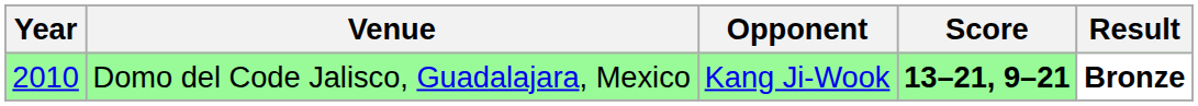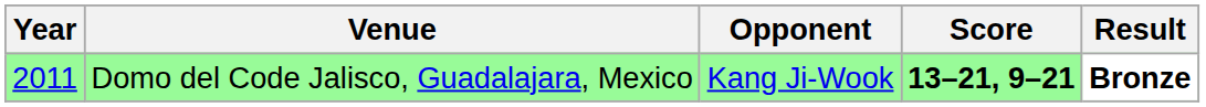Domo del Code Jalisco, Guadalajara, Mexico | Year: 2010 -> 2011
